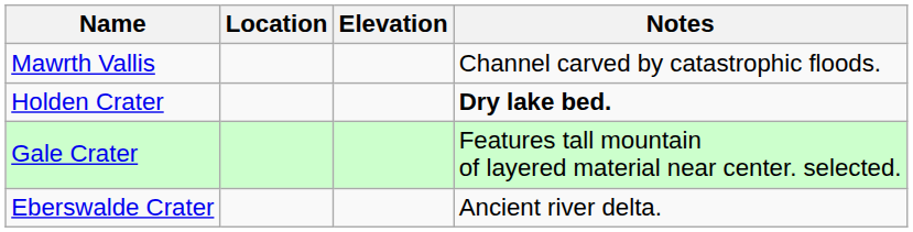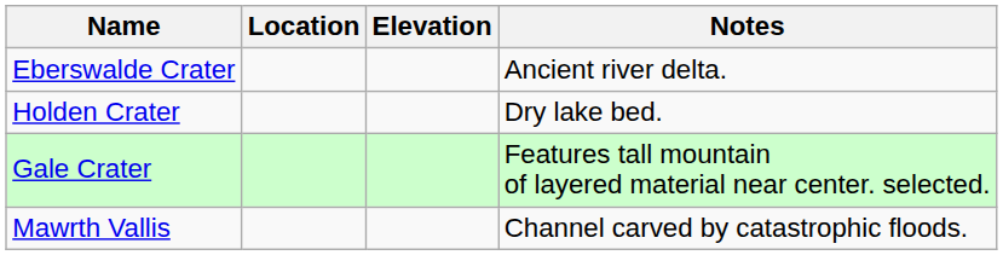rows swapped: Eberswalde Crater <-> Mawrth Vallis
Holden Crater | Notes: bold -> normal
